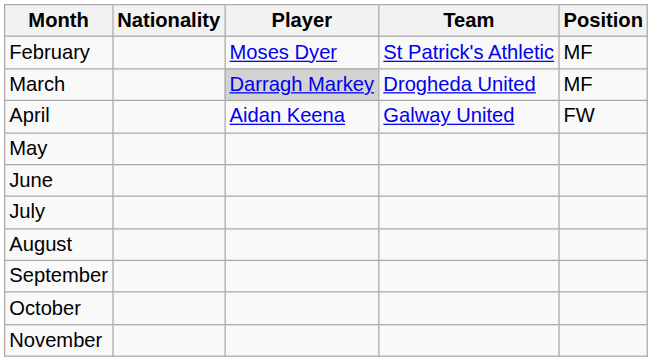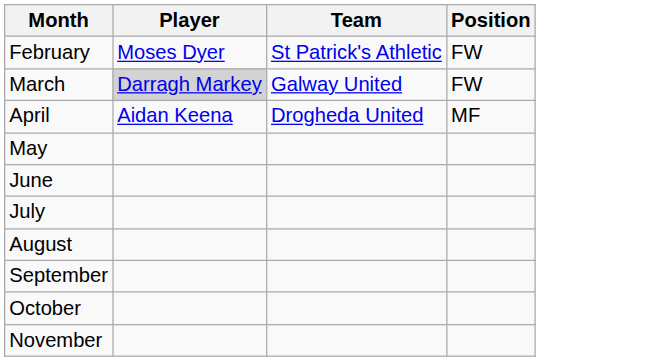- column: Nationality
February | Position: MF -> FW
March | Team: Drogheda United -> Galway United
March | Position: MF -> FW
April | Team: Galway United -> Drogheda United
April | Position: FW -> MF
